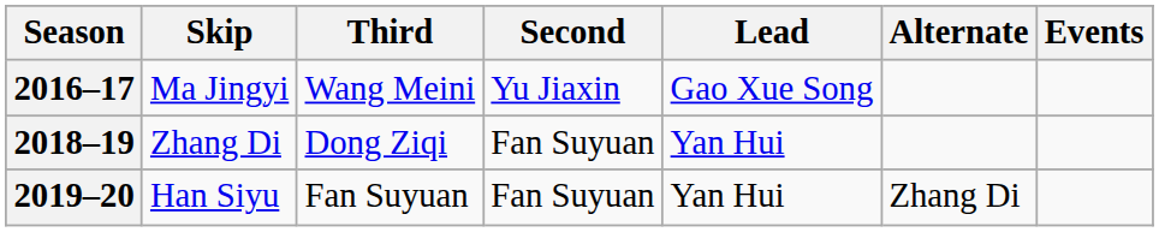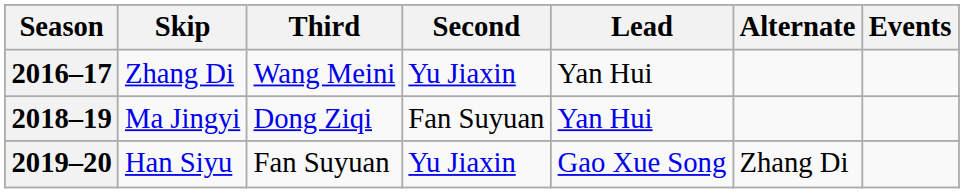2016–17 | Skip: Ma Jingyi -> Zhang Di
2016–17 | Lead: Gao Xue Song -> Yan Hui
2018–19 | Skip: Zhang Di -> Ma Jingyi
2019–20 | Second: Fan Suyuan -> Yu Jiaxin
2019–20 | Lead: Yan Hui -> Gao Xue Song
